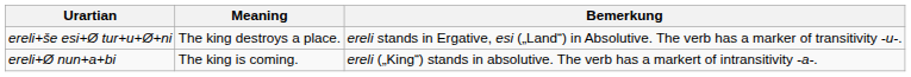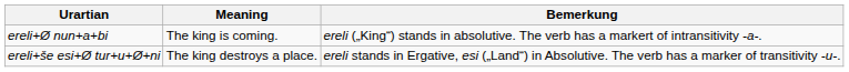rows swapped: ereli+Ø nun+a+bi <-> ereli+še esi+Ø tur+u+Ø+ni
